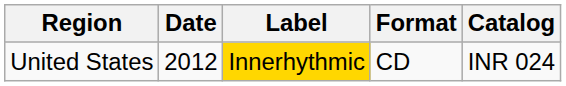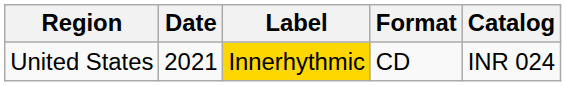United States | Date: 2012 -> 2021
